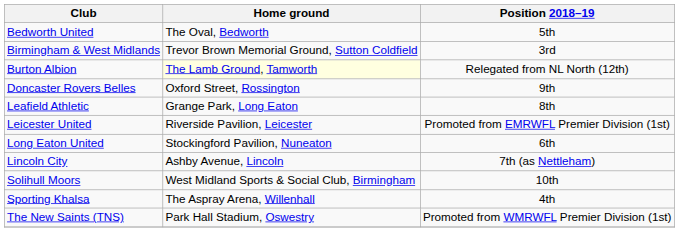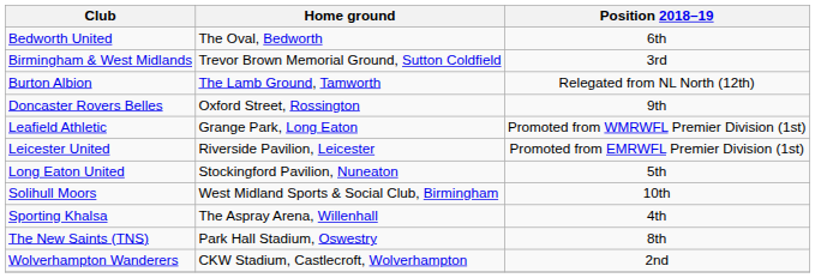Bedworth United | Position 2018–19: 5th -> 6th
Burton Albion | Home ground: lightyellow background -> no background
Leafield Athletic | Position 2018–19: 8th -> Promoted from WMRWFL Premier Division (1st)
Long Eaton United | Position 2018–19: 6th -> 5th
- row: Lincoln City | Ashby Avenue, Lincoln | 7th (as Nettleham)
The New Saints (TNS) | Position 2018–19: Promoted from WMRWFL Premier Division (1st) -> 8th
+ row: Wolverhampton Wanderers | CKW Stadium, Castlecroft, Wolverhampton | 2nd
